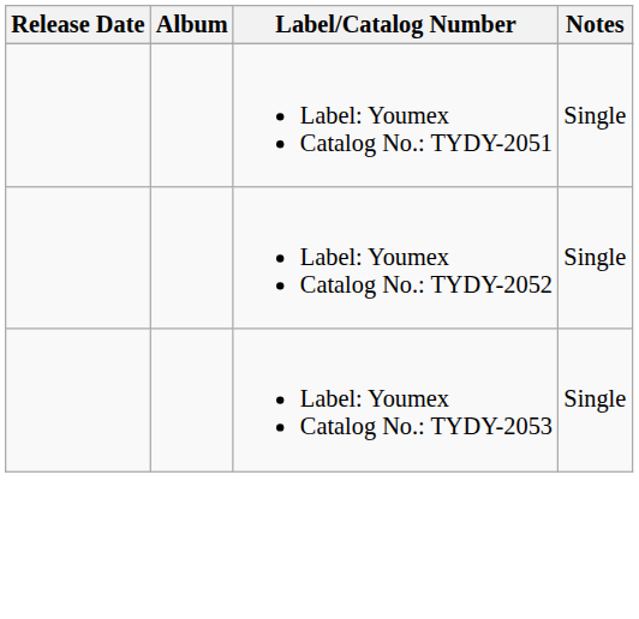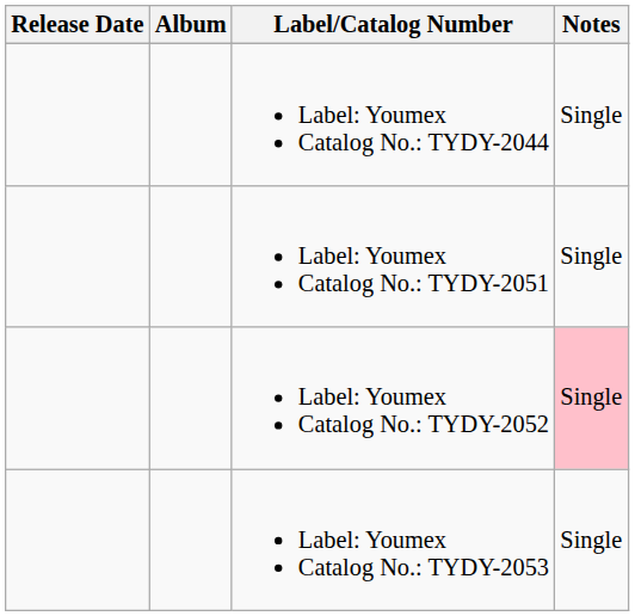+ row: Label: Youmex Catalog No.: TYDY-2044 | Single
Label: Youmex Catalog No.: TYDY-2052 | Notes: no background -> pink background
